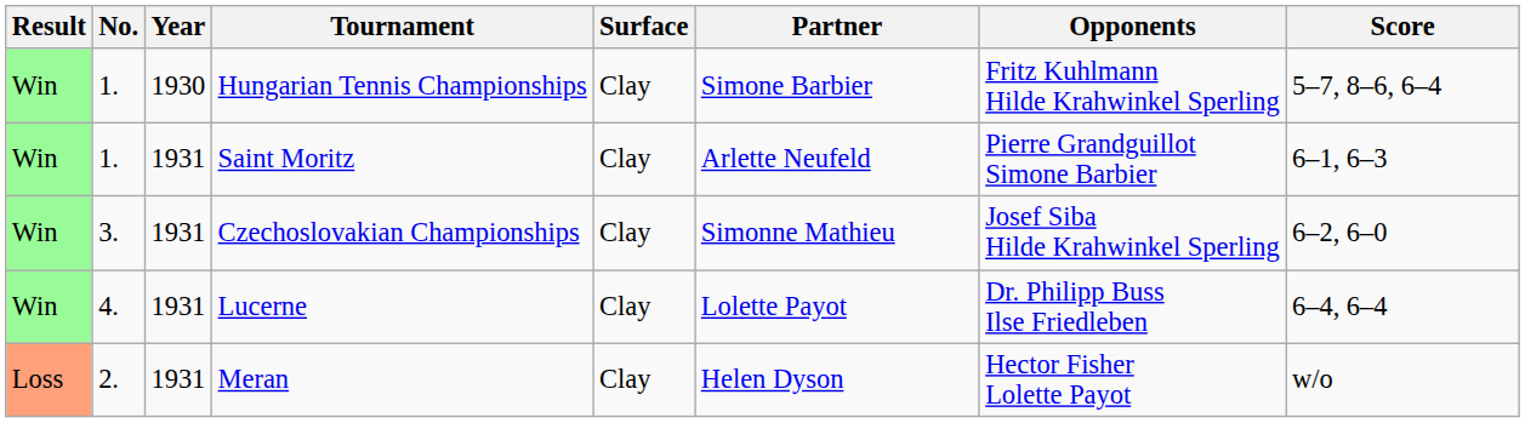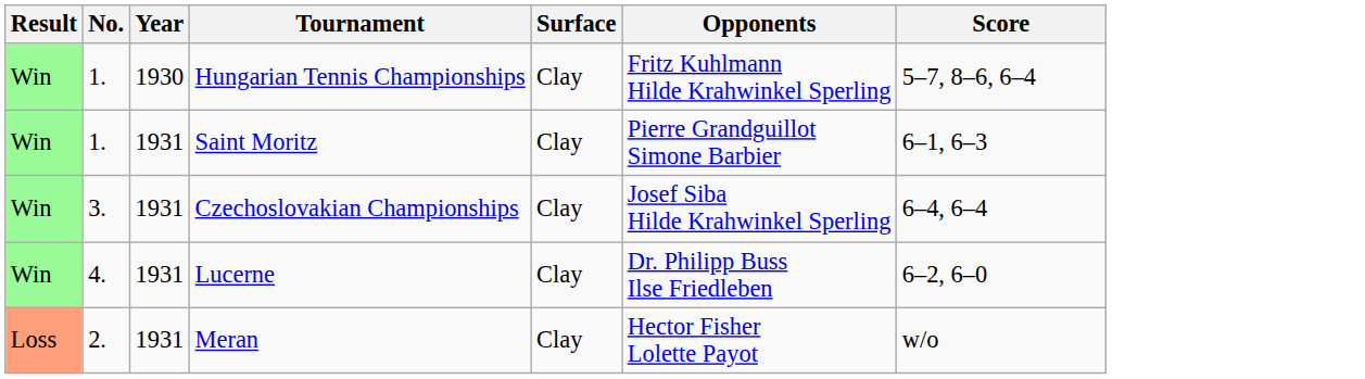- column: Partner | Simone Barbier | Arlette Neufeld | Simonne Mathieu | Lolette Payot | Helen Dyson
Czechoslovakian Championships | Score: 6–2, 6–0 -> 6–4, 6–4
Lucerne | Score: 6–4, 6–4 -> 6–2, 6–0
